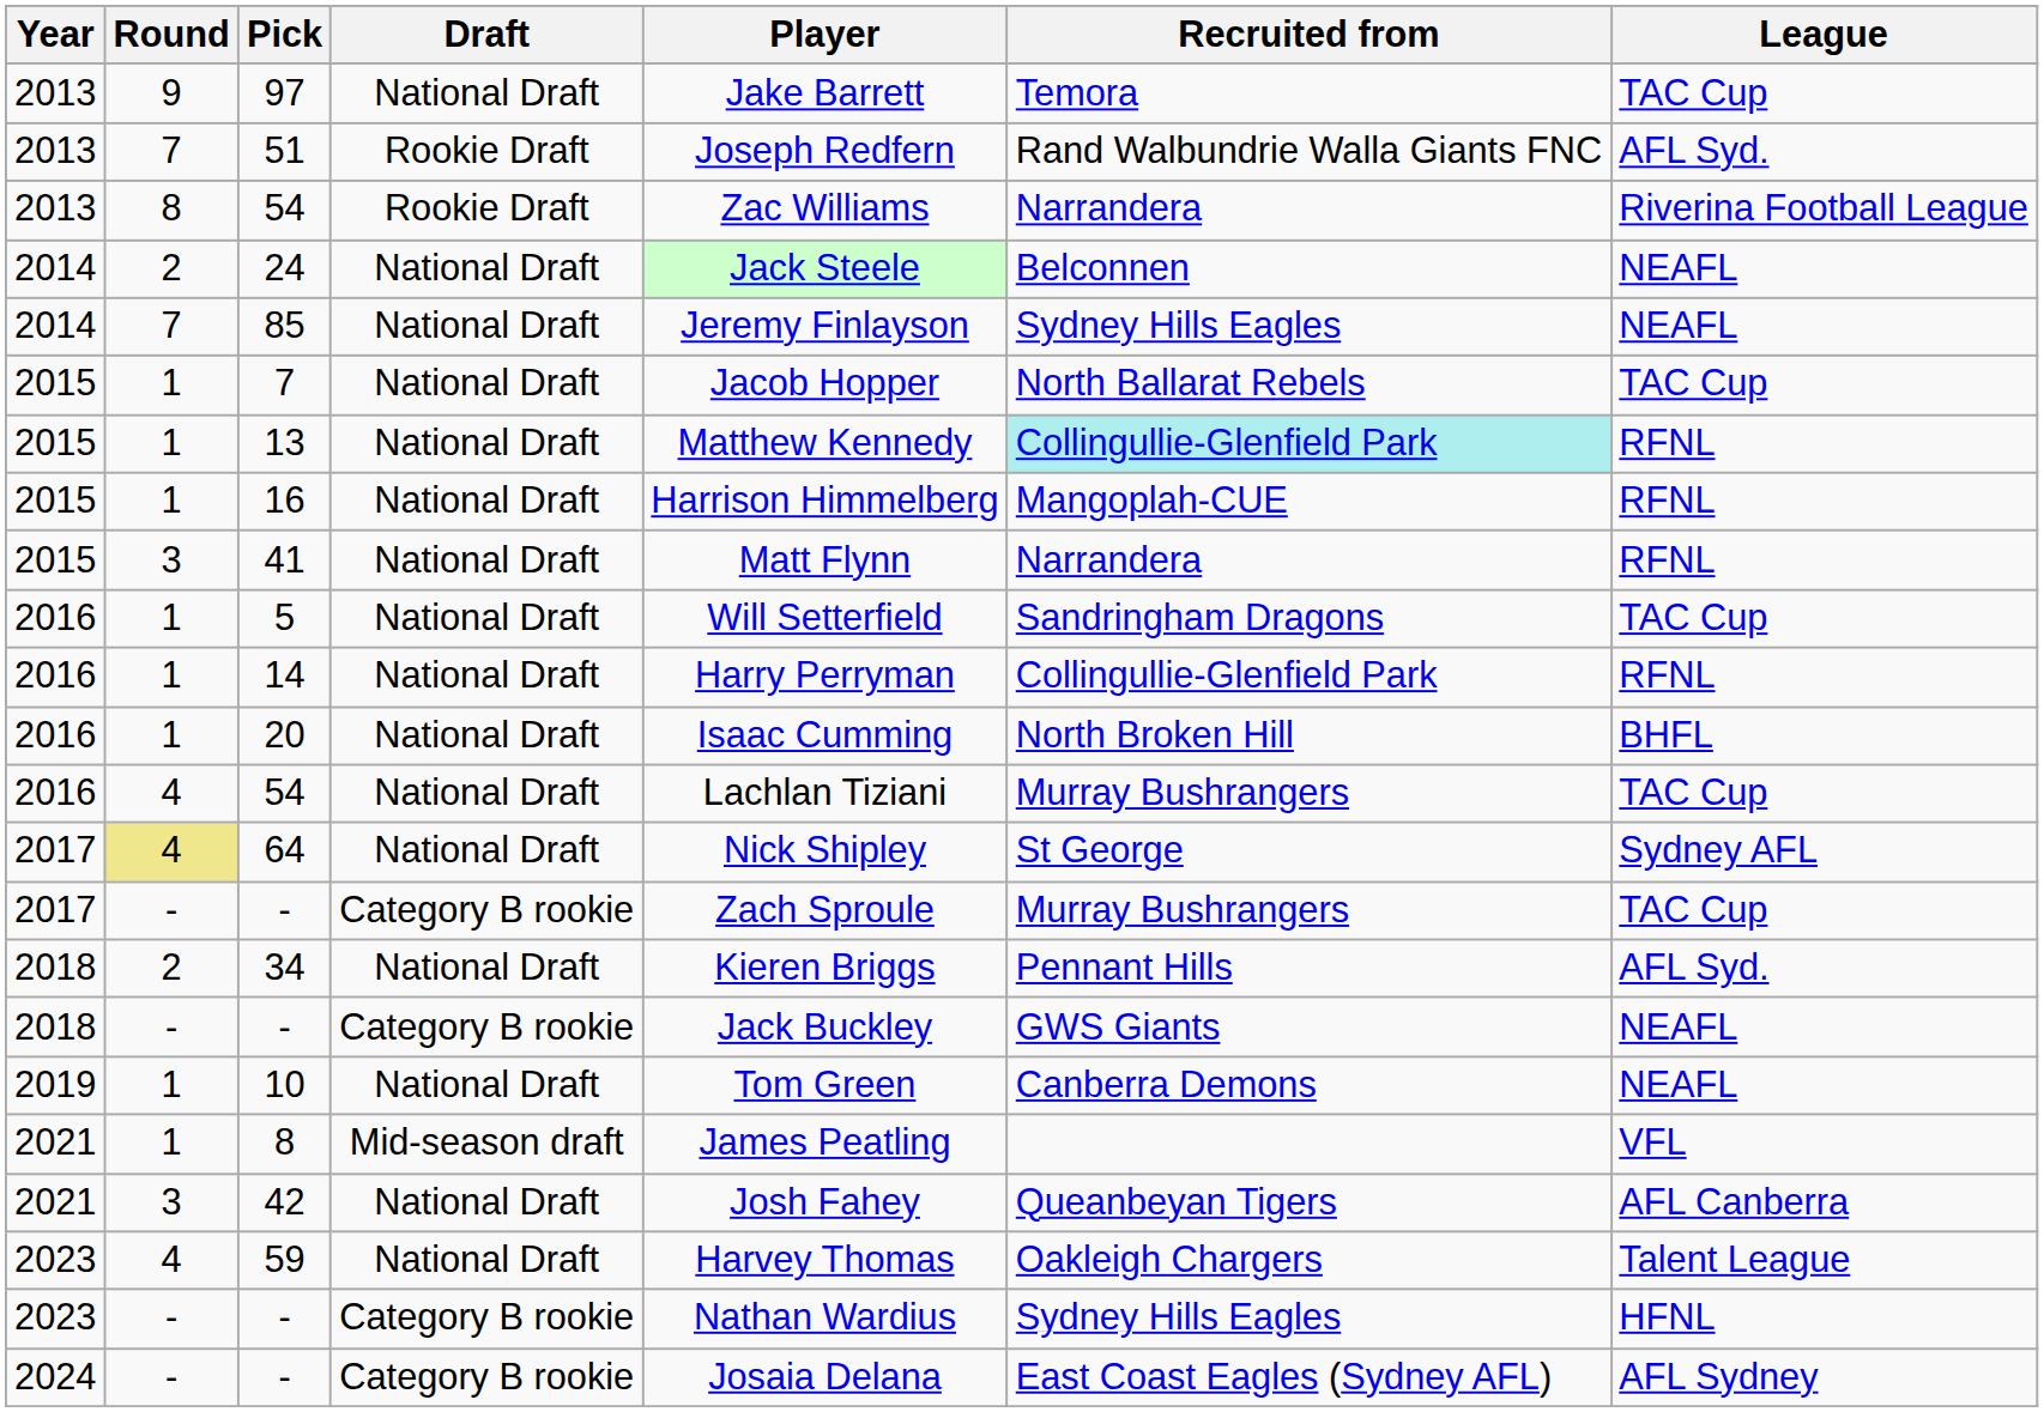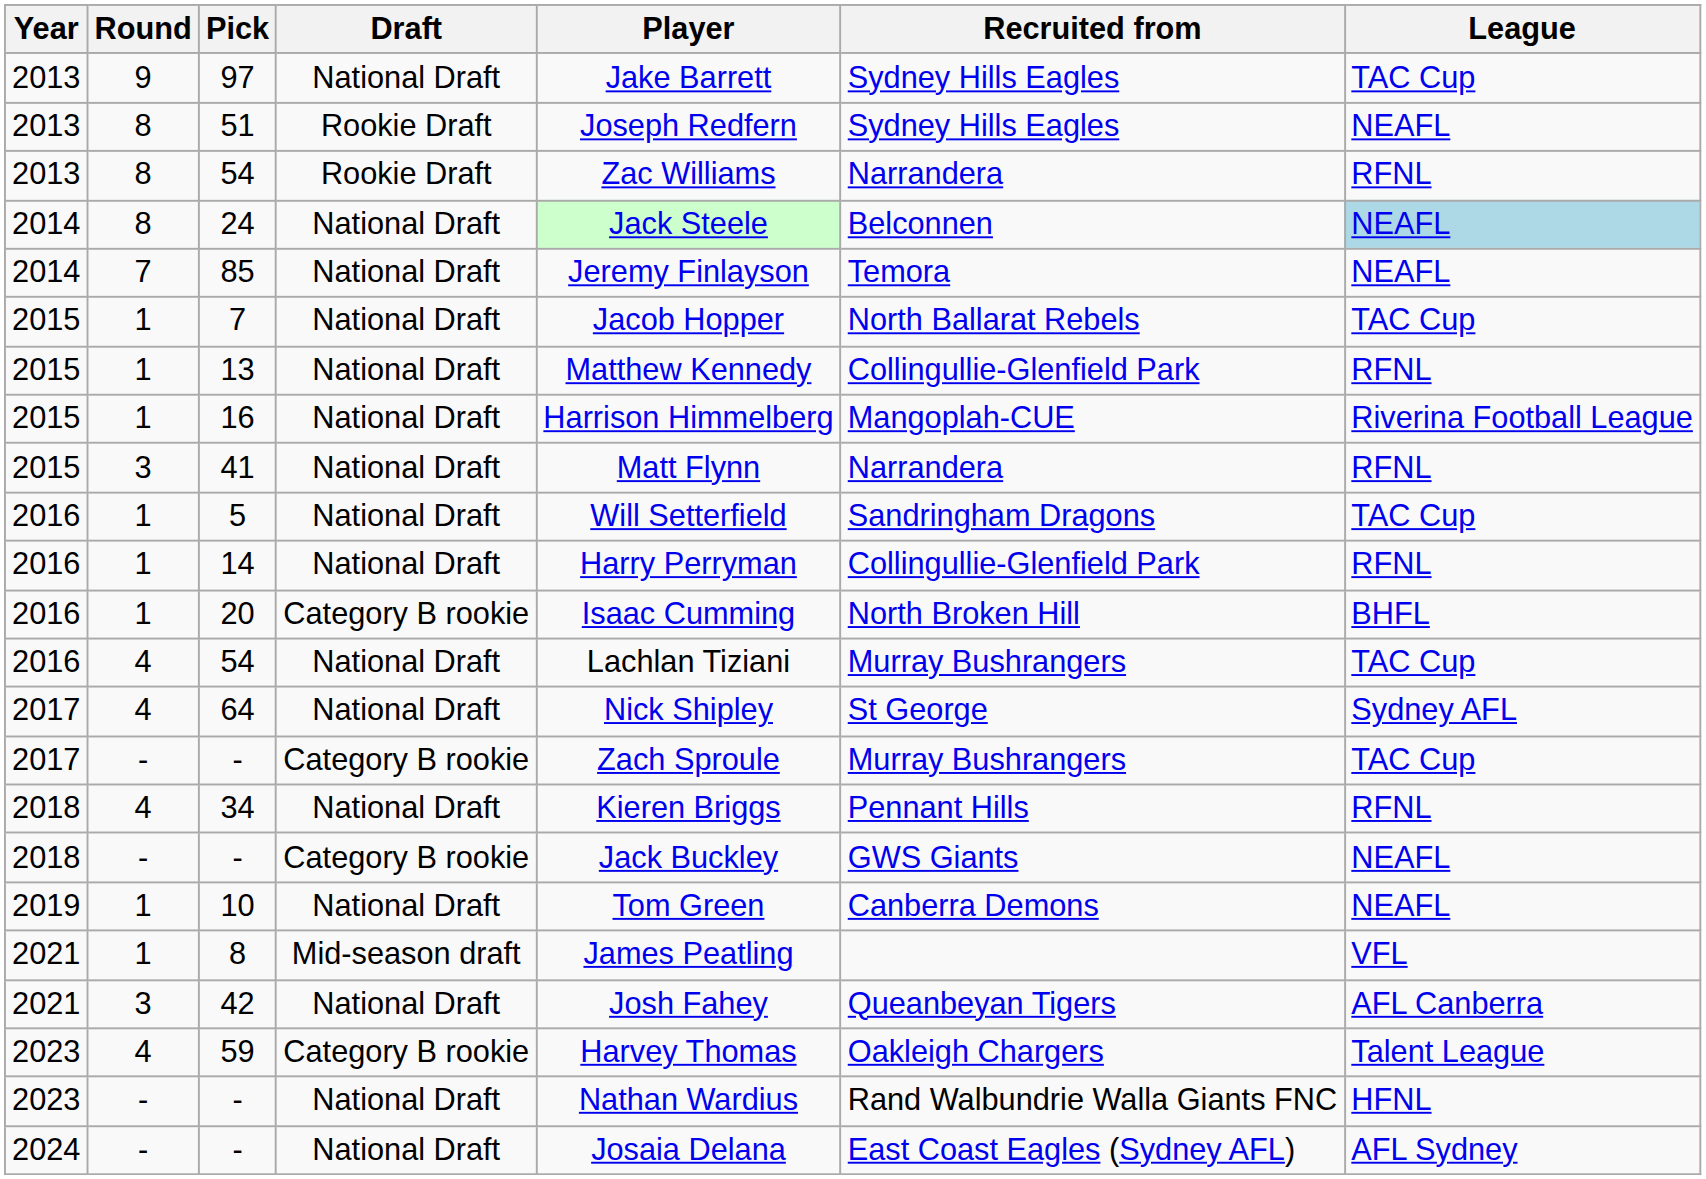97 | Recruited from: Temora -> Sydney Hills Eagles
51 | Round: 7 -> 8
51 | Recruited from: Rand Walbundrie Walla Giants FNC -> Sydney Hills Eagles
51 | League: AFL Syd. -> NEAFL
2013 / 54 | League: Riverina Football League -> RFNL
24 | Round: 2 -> 8
24 | League: no background -> lightblue background
85 | Recruited from: Sydney Hills Eagles -> Temora
13 | Recruited from: paleturquoise background -> no background
16 | League: RFNL -> Riverina Football League
20 | Draft: National Draft -> Category B rookie
64 | Round: khaki background -> no background
34 | Round: 2 -> 4
34 | League: AFL Syd. -> RFNL
59 | Draft: National Draft -> Category B rookie
2023 / - | Draft: Category B rookie -> National Draft
2023 / - | Recruited from: Sydney Hills Eagles -> Rand Walbundrie Walla Giants FNC
2024 / - | Draft: Category B rookie -> National Draft
